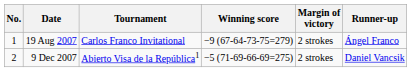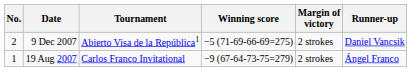rows swapped: 19 Aug 2007 <-> 9 Dec 2007
